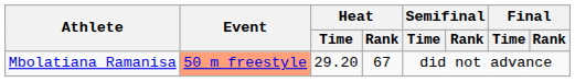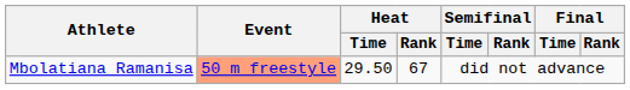Mbolatiana Ramanisa | Heat / Time: 29.20 -> 29.50
